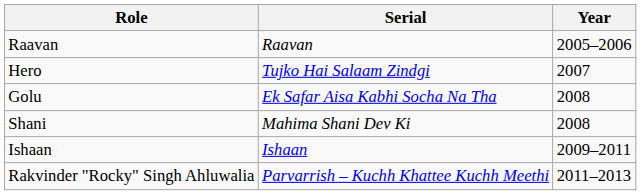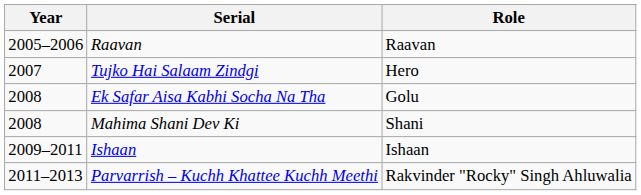columns swapped: Year <-> Role
